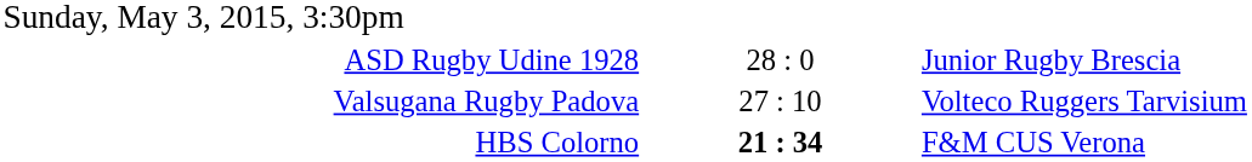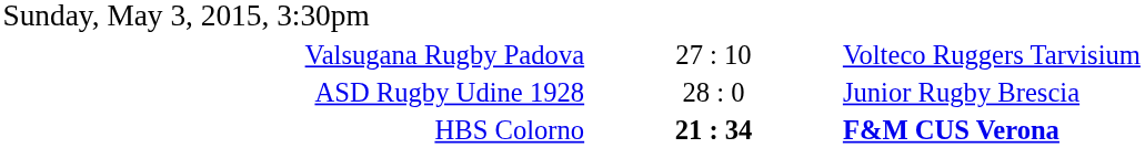rows swapped: Valsugana Rugby Padova <-> ASD Rugby Udine 1928
HBS Colorno | column 3: normal -> bold
